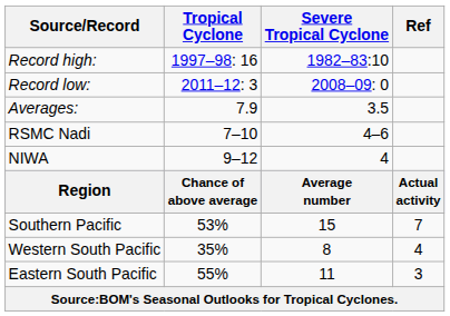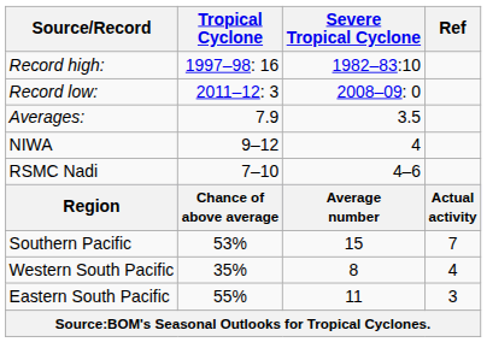rows swapped: NIWA <-> RSMC Nadi
